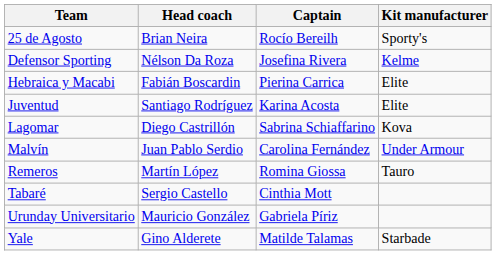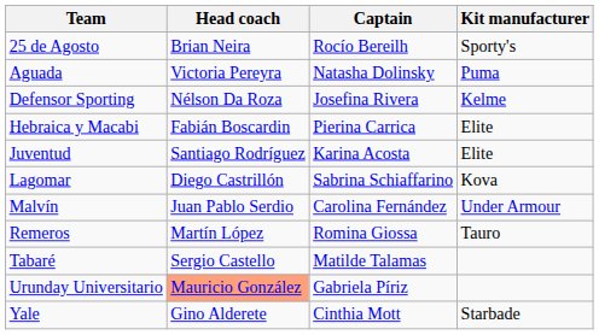+ row: Aguada | Victoria Pereyra | Natasha Dolinsky | Puma
Tabaré | Captain: Cinthia Mott -> Matilde Talamas
Urunday Universitario | Head coach: no background -> lightsalmon background
Yale | Captain: Matilde Talamas -> Cinthia Mott
